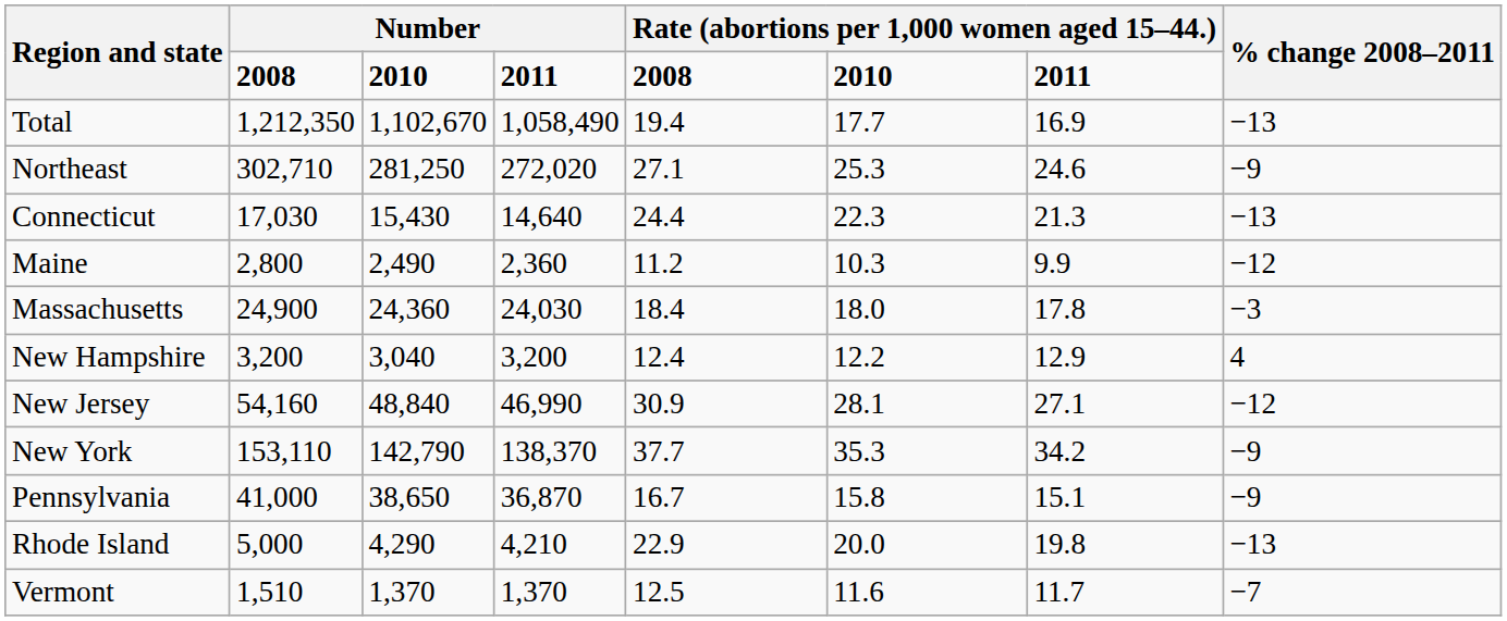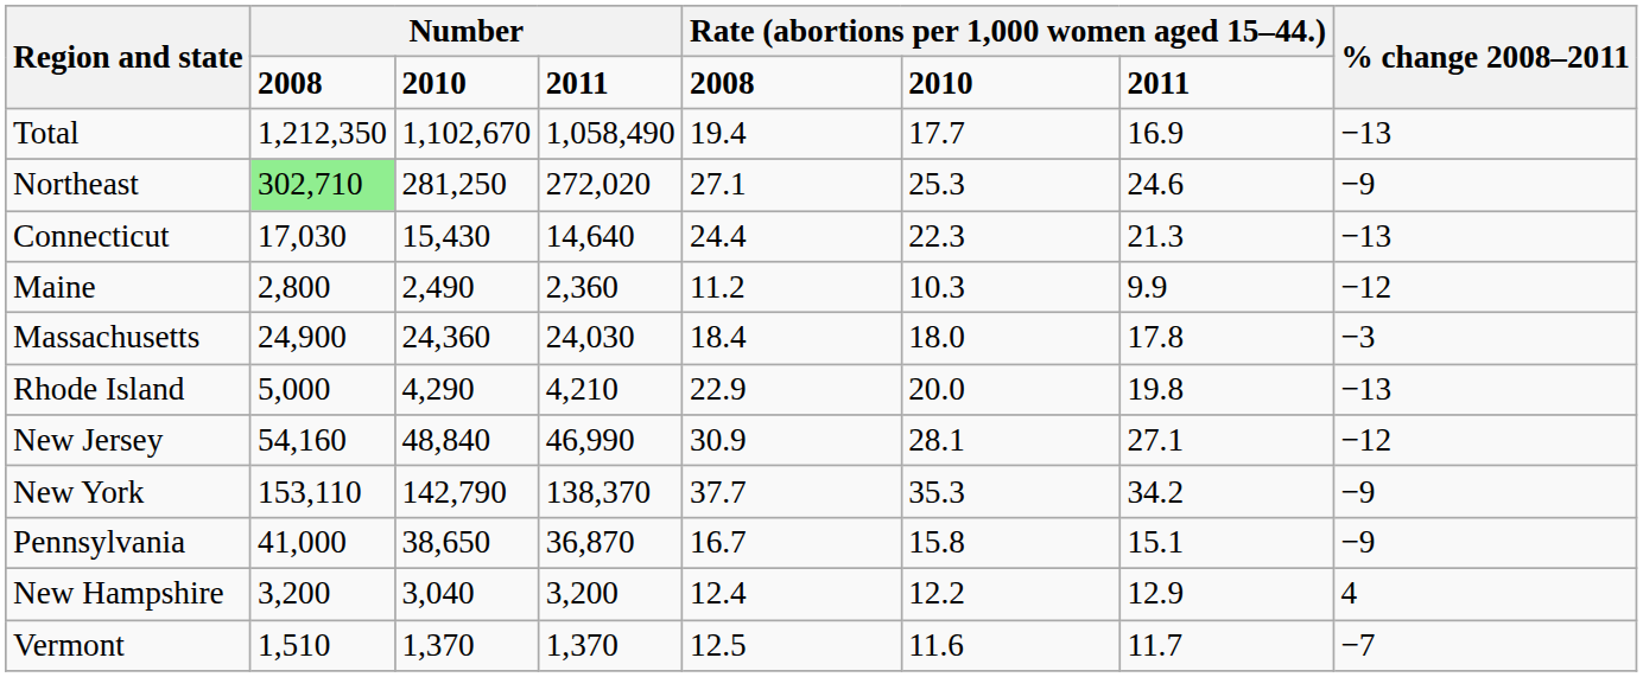Northeast | column 2: no background -> lightgreen background
rows swapped: New Hampshire <-> Rhode Island
